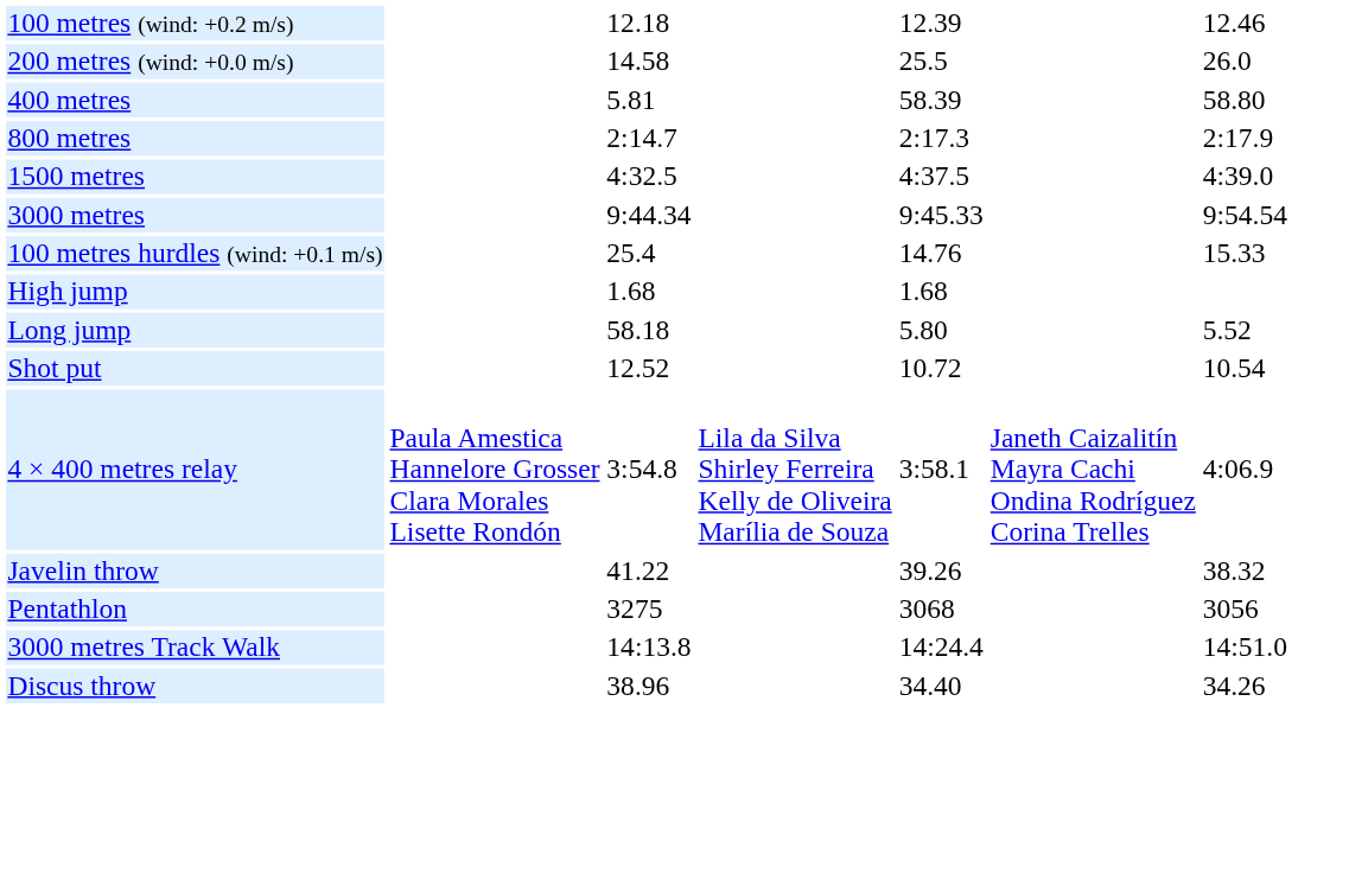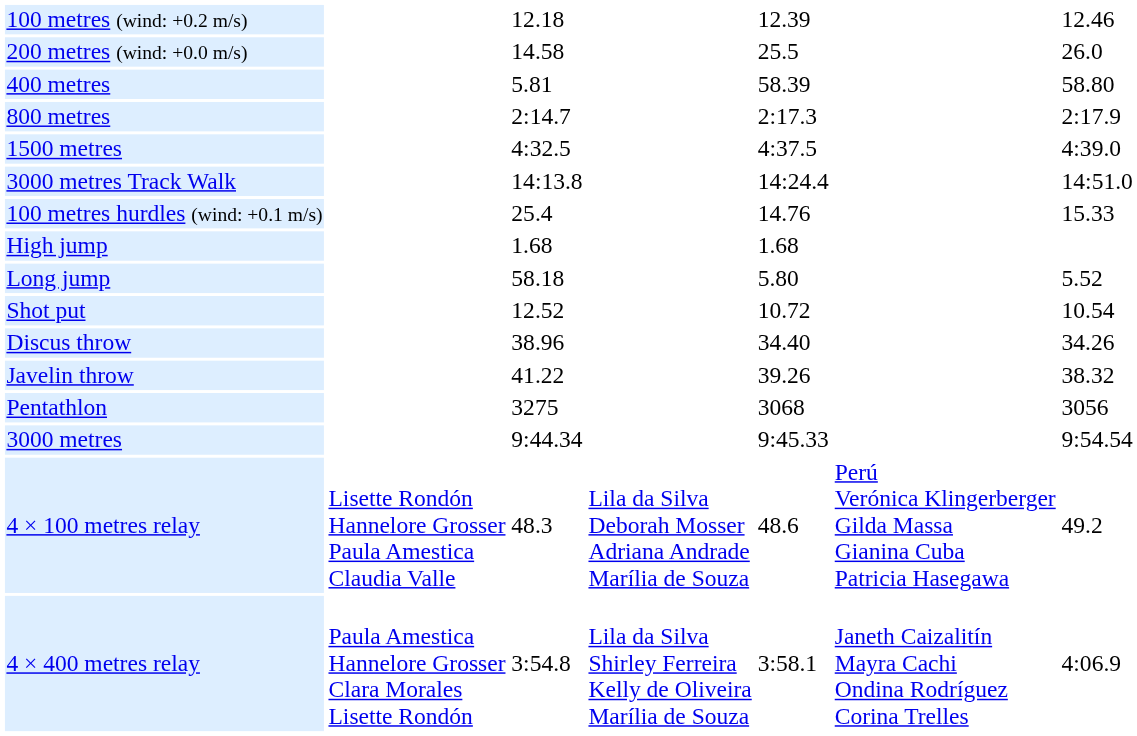rows swapped: 3000 metres <-> 3000 metres Track Walk
rows swapped: Discus throw <-> 4 × 400 metres relay
+ row: 4 × 100 metres relay | Lisette Rondón Hannelore Grosser Paula Amestica Claudia Valle | 48.3 | Lila da Silva Deborah Mosser Adriana Andrade Marília de Souza | 48.6 | Perú Verónica Klingerberger Gilda Massa Gianina Cuba Patricia Hasegawa | 49.2
